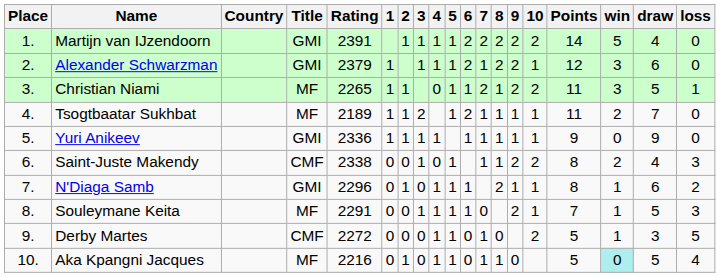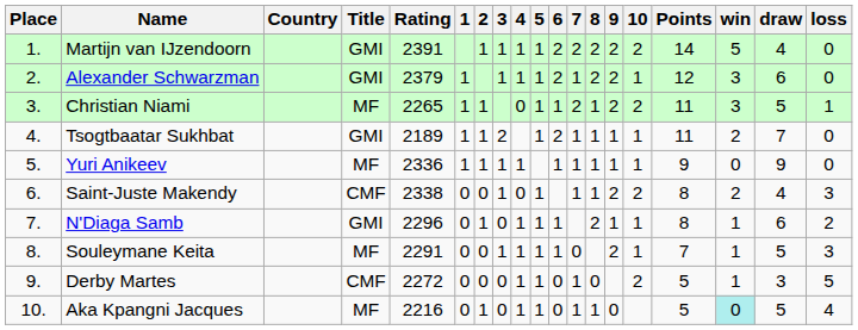Tsogtbaatar Sukhbat | Title: MF -> GMI
Yuri Anikeev | Title: GMI -> MF
